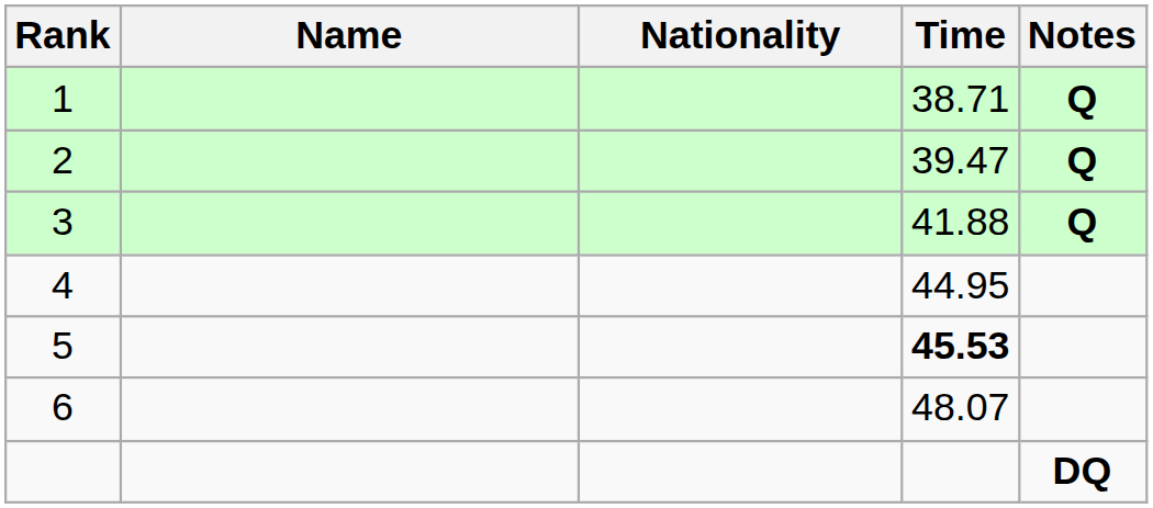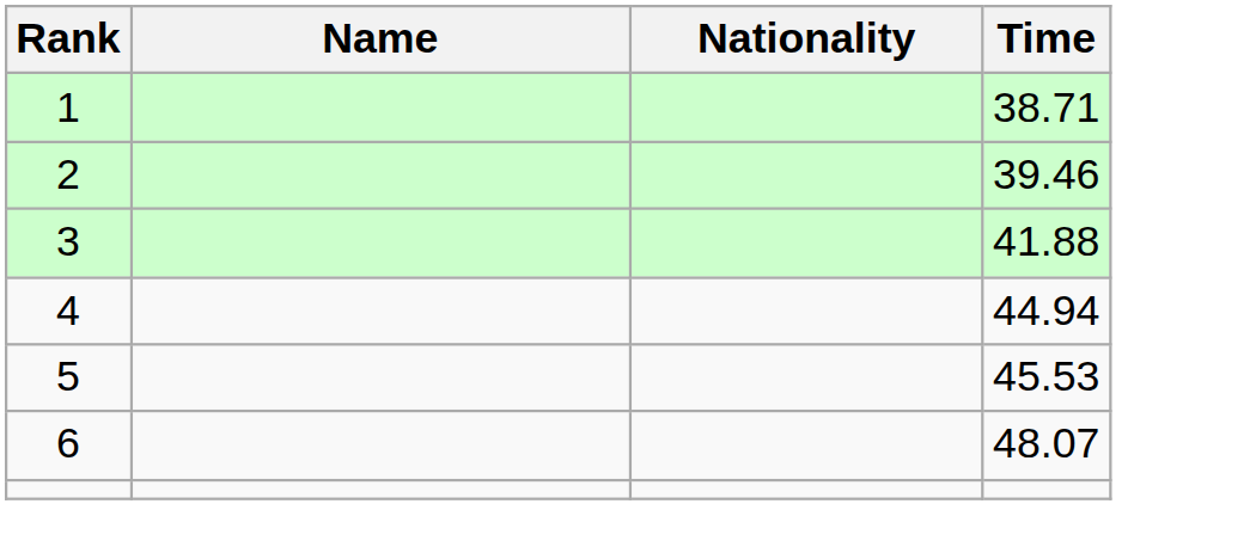- column: Notes | Q | Q | Q | DQ
2 | Time: 39.47 -> 39.46
4 | Time: 44.95 -> 44.94
5 | Time: bold -> normal
